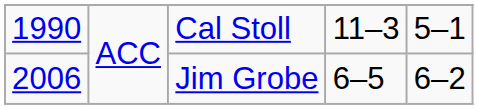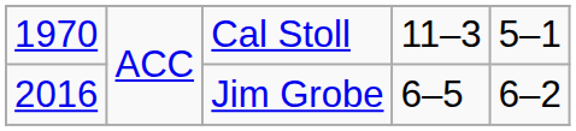Cal Stoll | column 1: 1990 -> 1970
Jim Grobe | column 1: 2006 -> 2016
